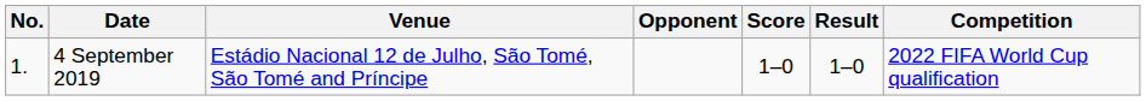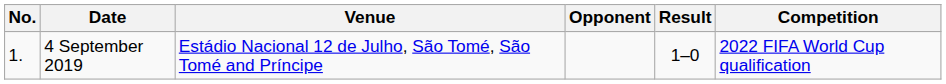- column: Score | 1–0
